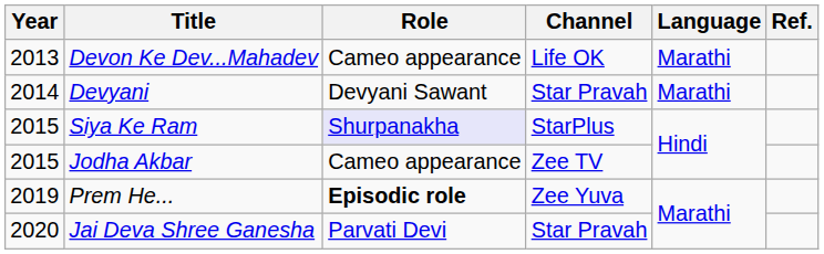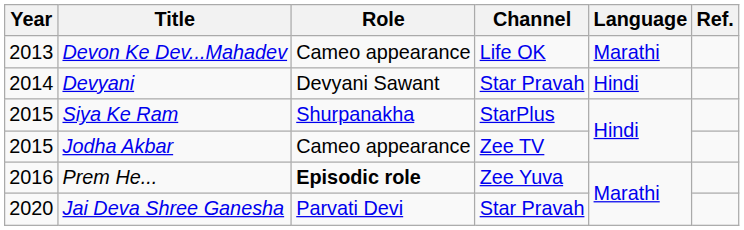Devyani | Language: Marathi -> Hindi
Siya Ke Ram | Role: lavender background -> no background
Prem He... | Year: 2019 -> 2016
